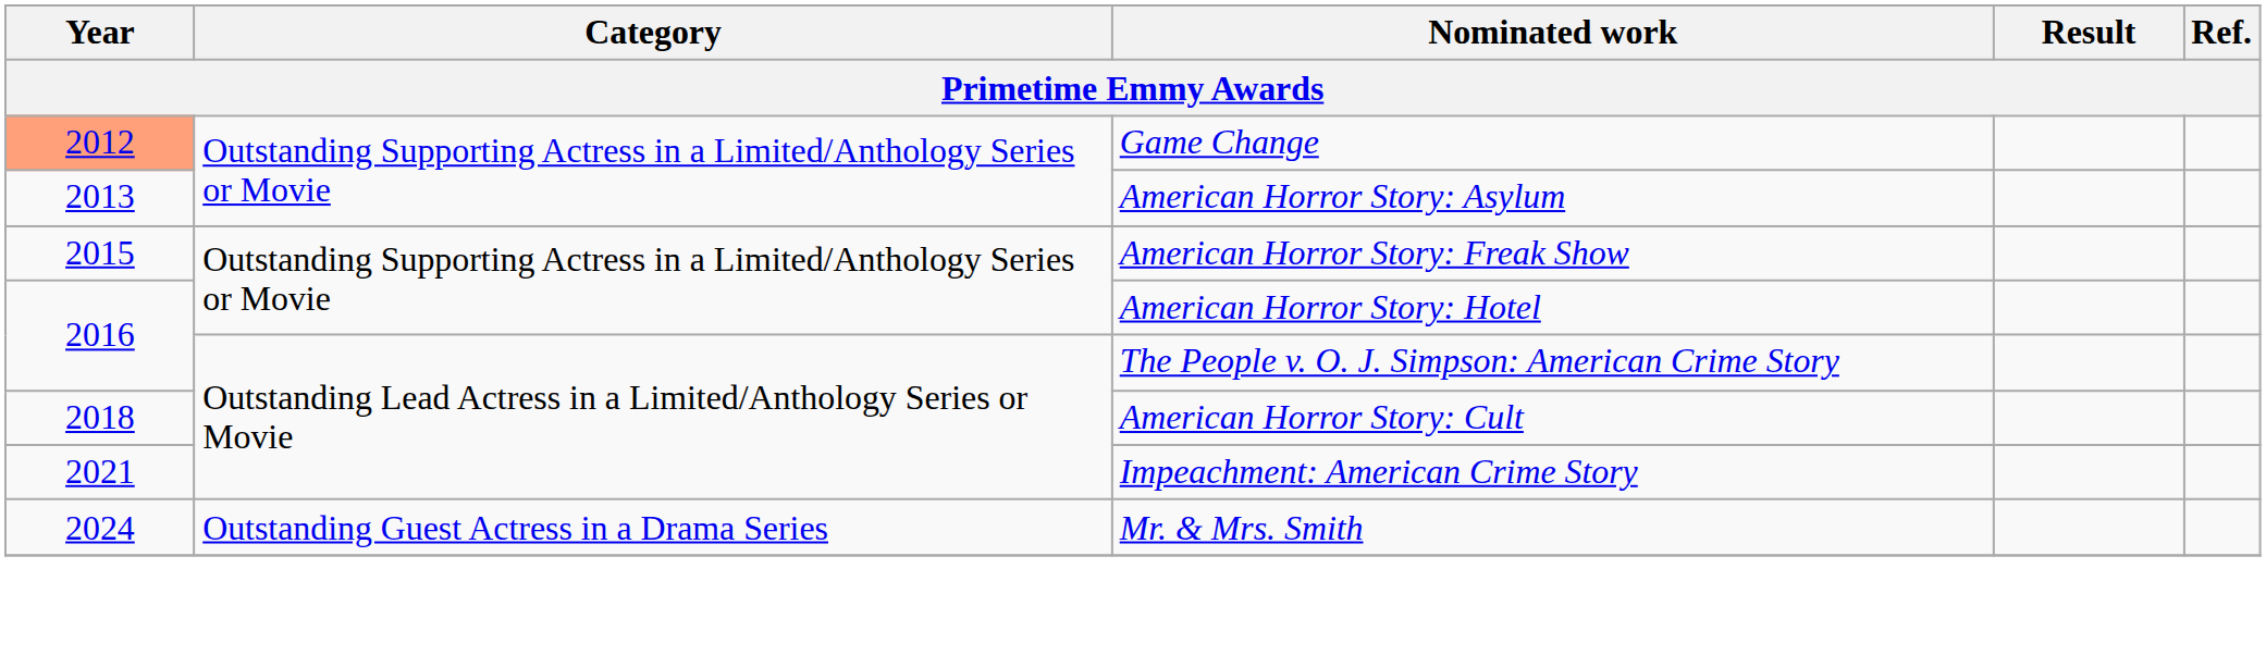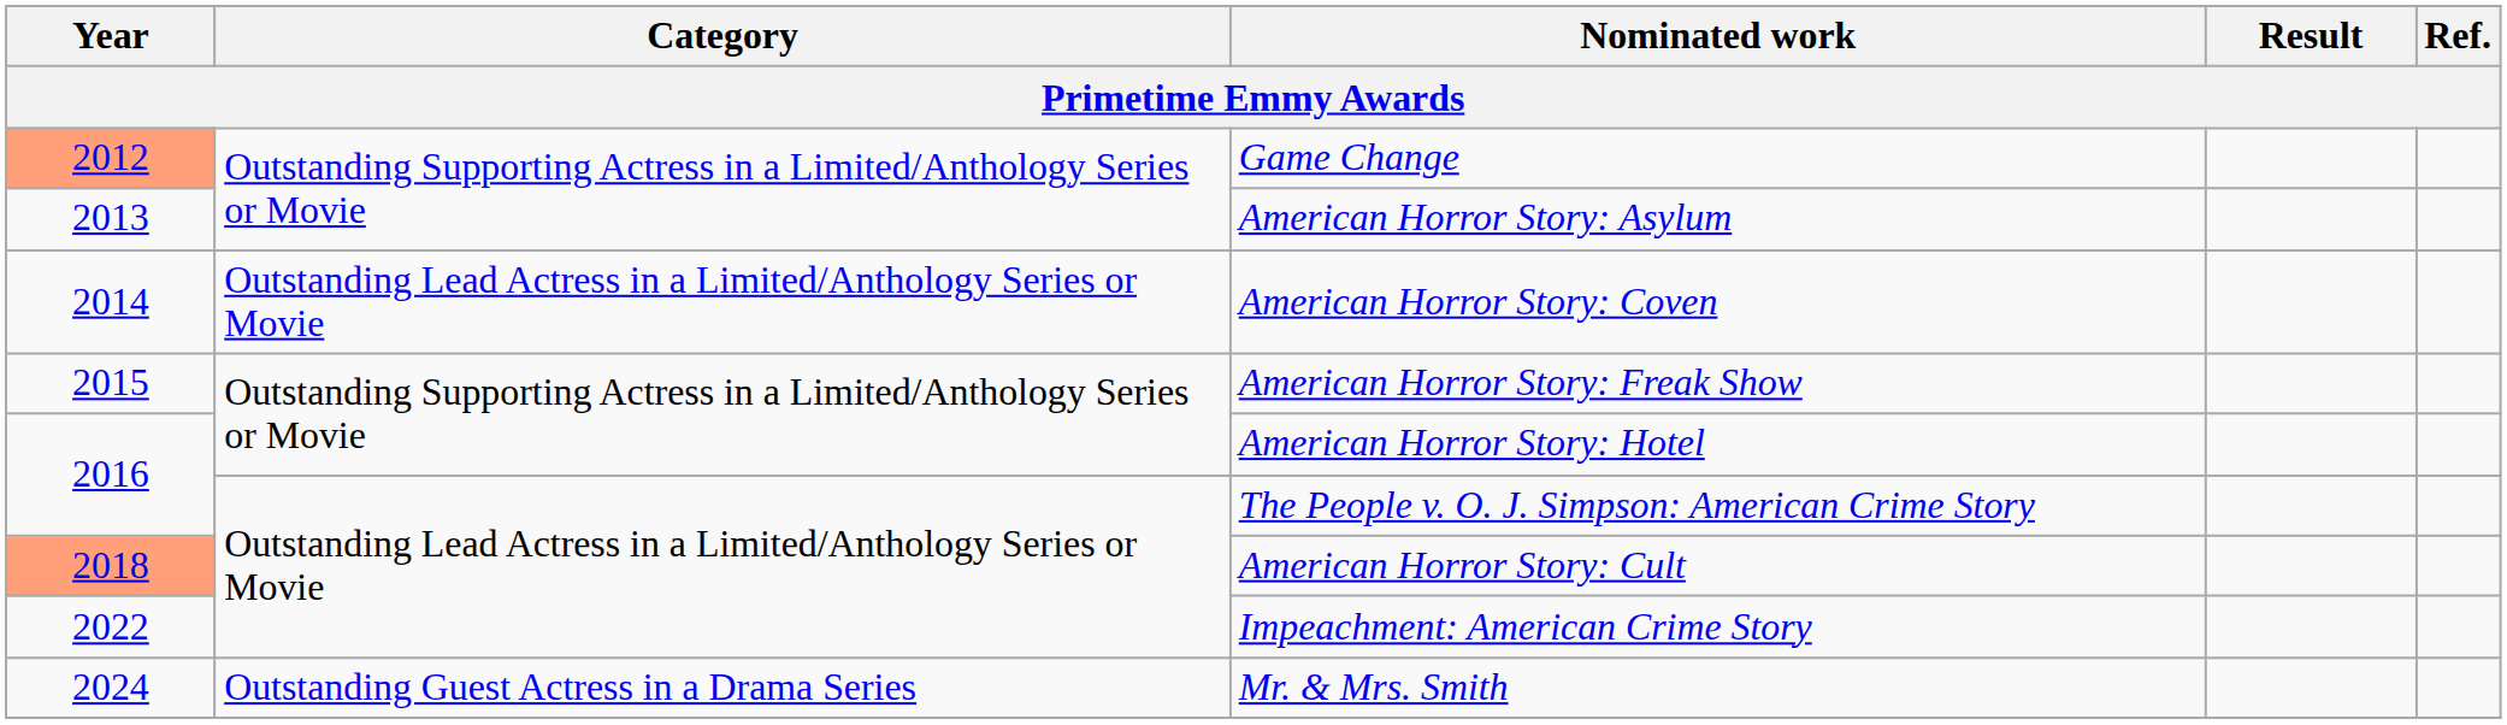+ row: 2014 | Outstanding Lead Actress in a Limited/Anthology Series or Movie | American Horror Story: Coven
American Horror Story: Cult | Year: no background -> lightsalmon background
Impeachment: American Crime Story | Year: 2021 -> 2022
